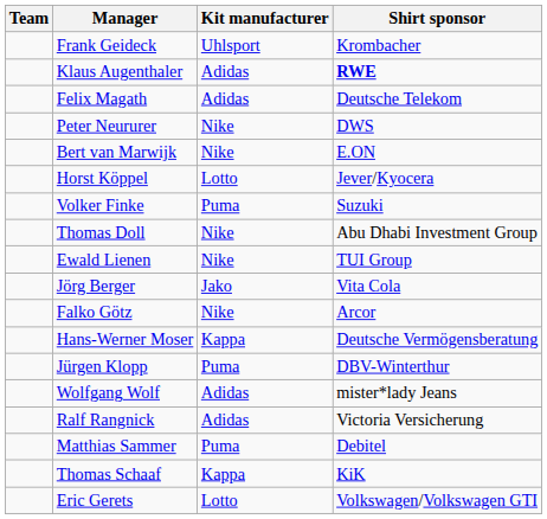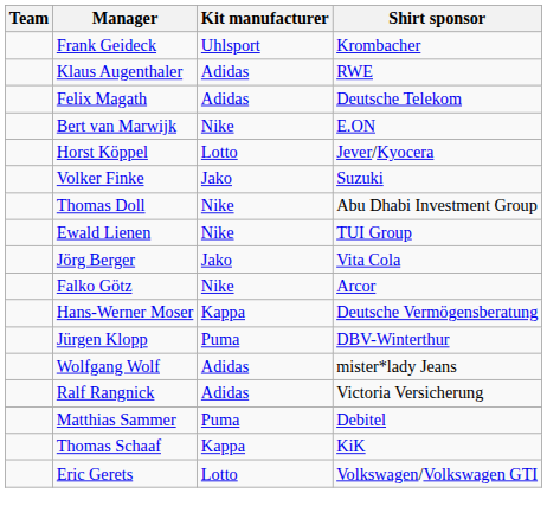Klaus Augenthaler | Shirt sponsor: bold -> normal
- row: Peter Neururer | Nike | DWS
Volker Finke | Kit manufacturer: Puma -> Jako
